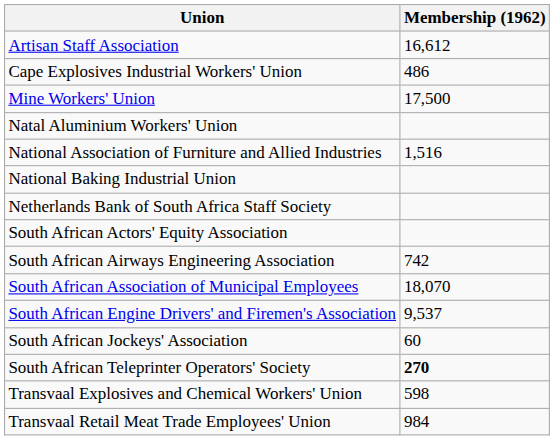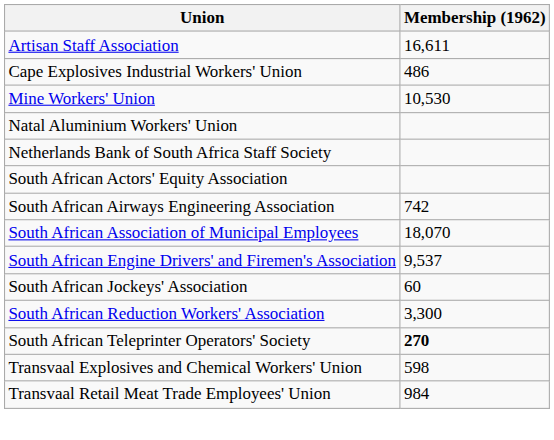Artisan Staff Association | Membership (1962): 16,612 -> 16,611
Mine Workers' Union | Membership (1962): 17,500 -> 10,530
- row: National Association of Furniture and Allied Industries | 1,516
- row: National Baking Industrial Union
+ row: South African Reduction Workers' Association | 3,300
